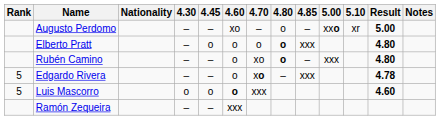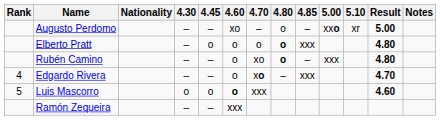Edgardo Rivera | Rank: 5 -> 4
Edgardo Rivera | Result: 4.78 -> 4.70
